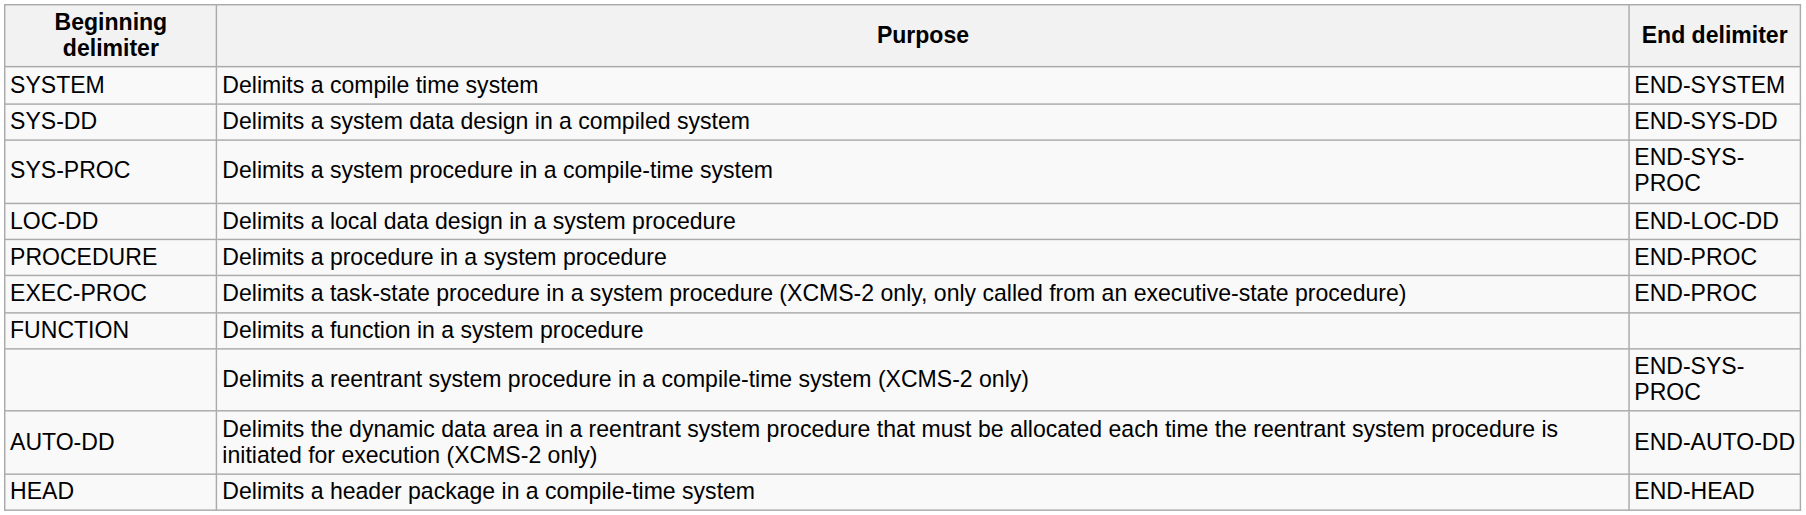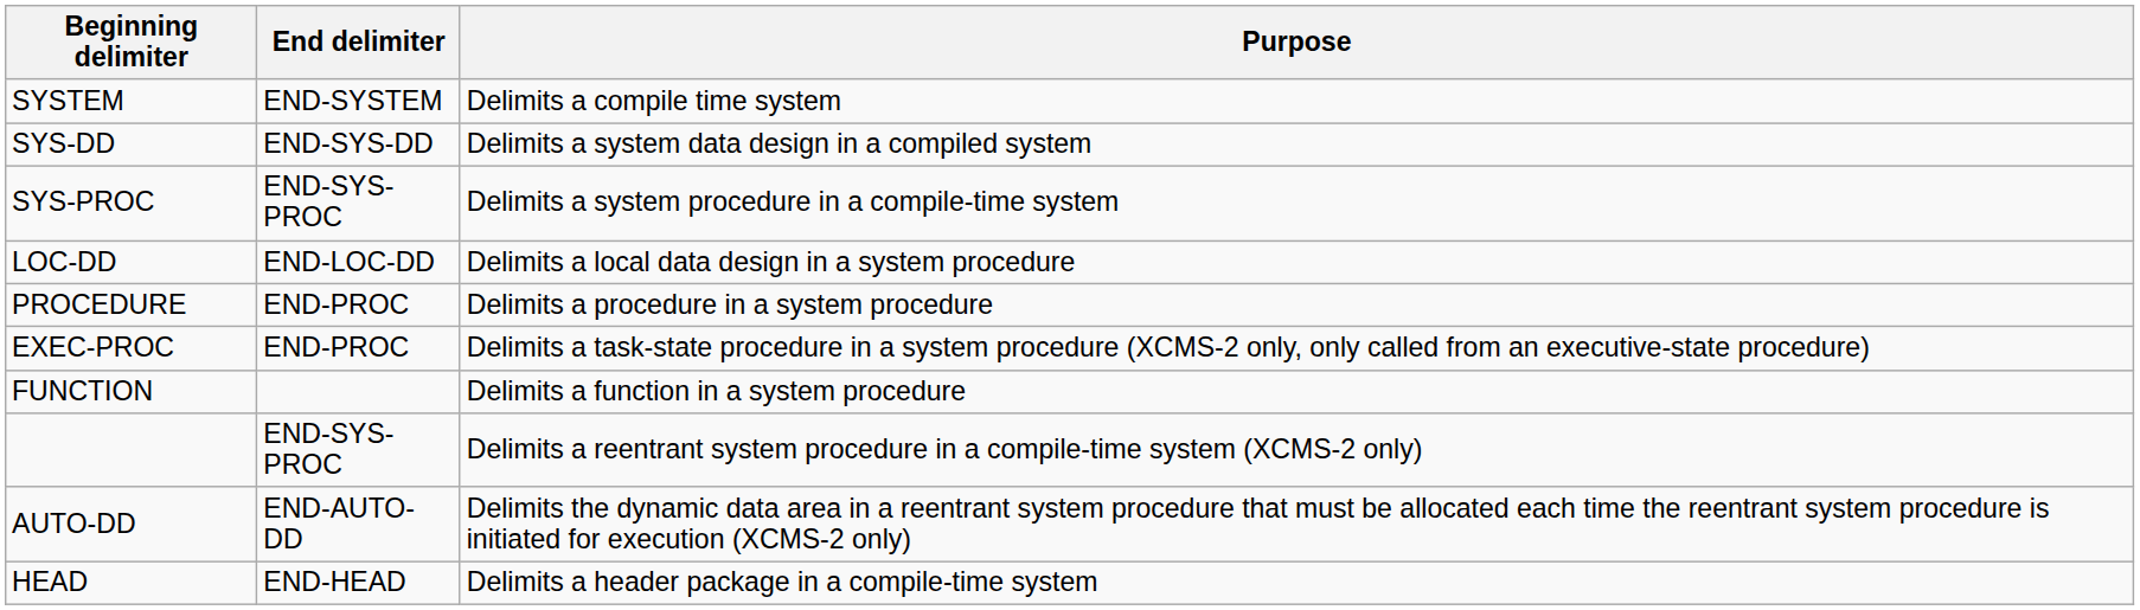columns swapped: End delimiter <-> Purpose
